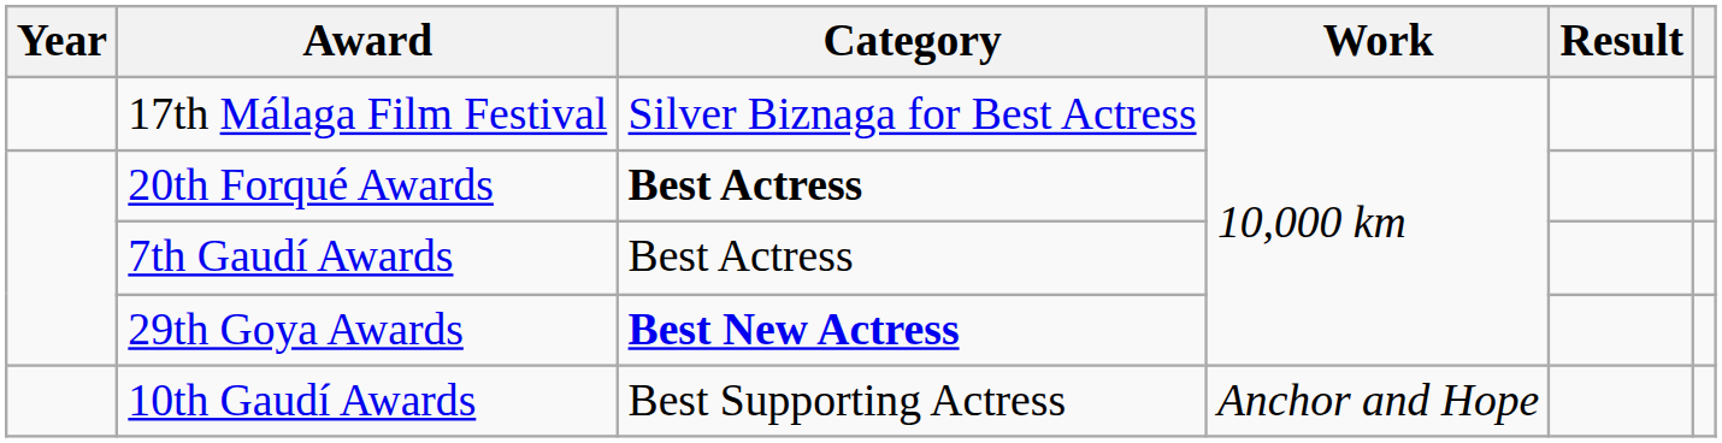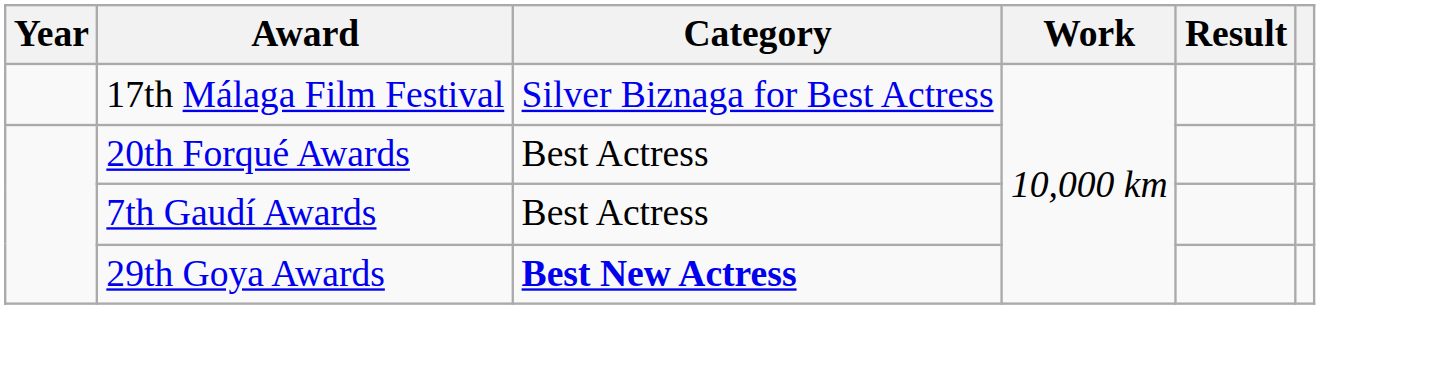20th Forqué Awards | Category: bold -> normal
- row: 10th Gaudí Awards | Best Supporting Actress | Anchor and Hope
